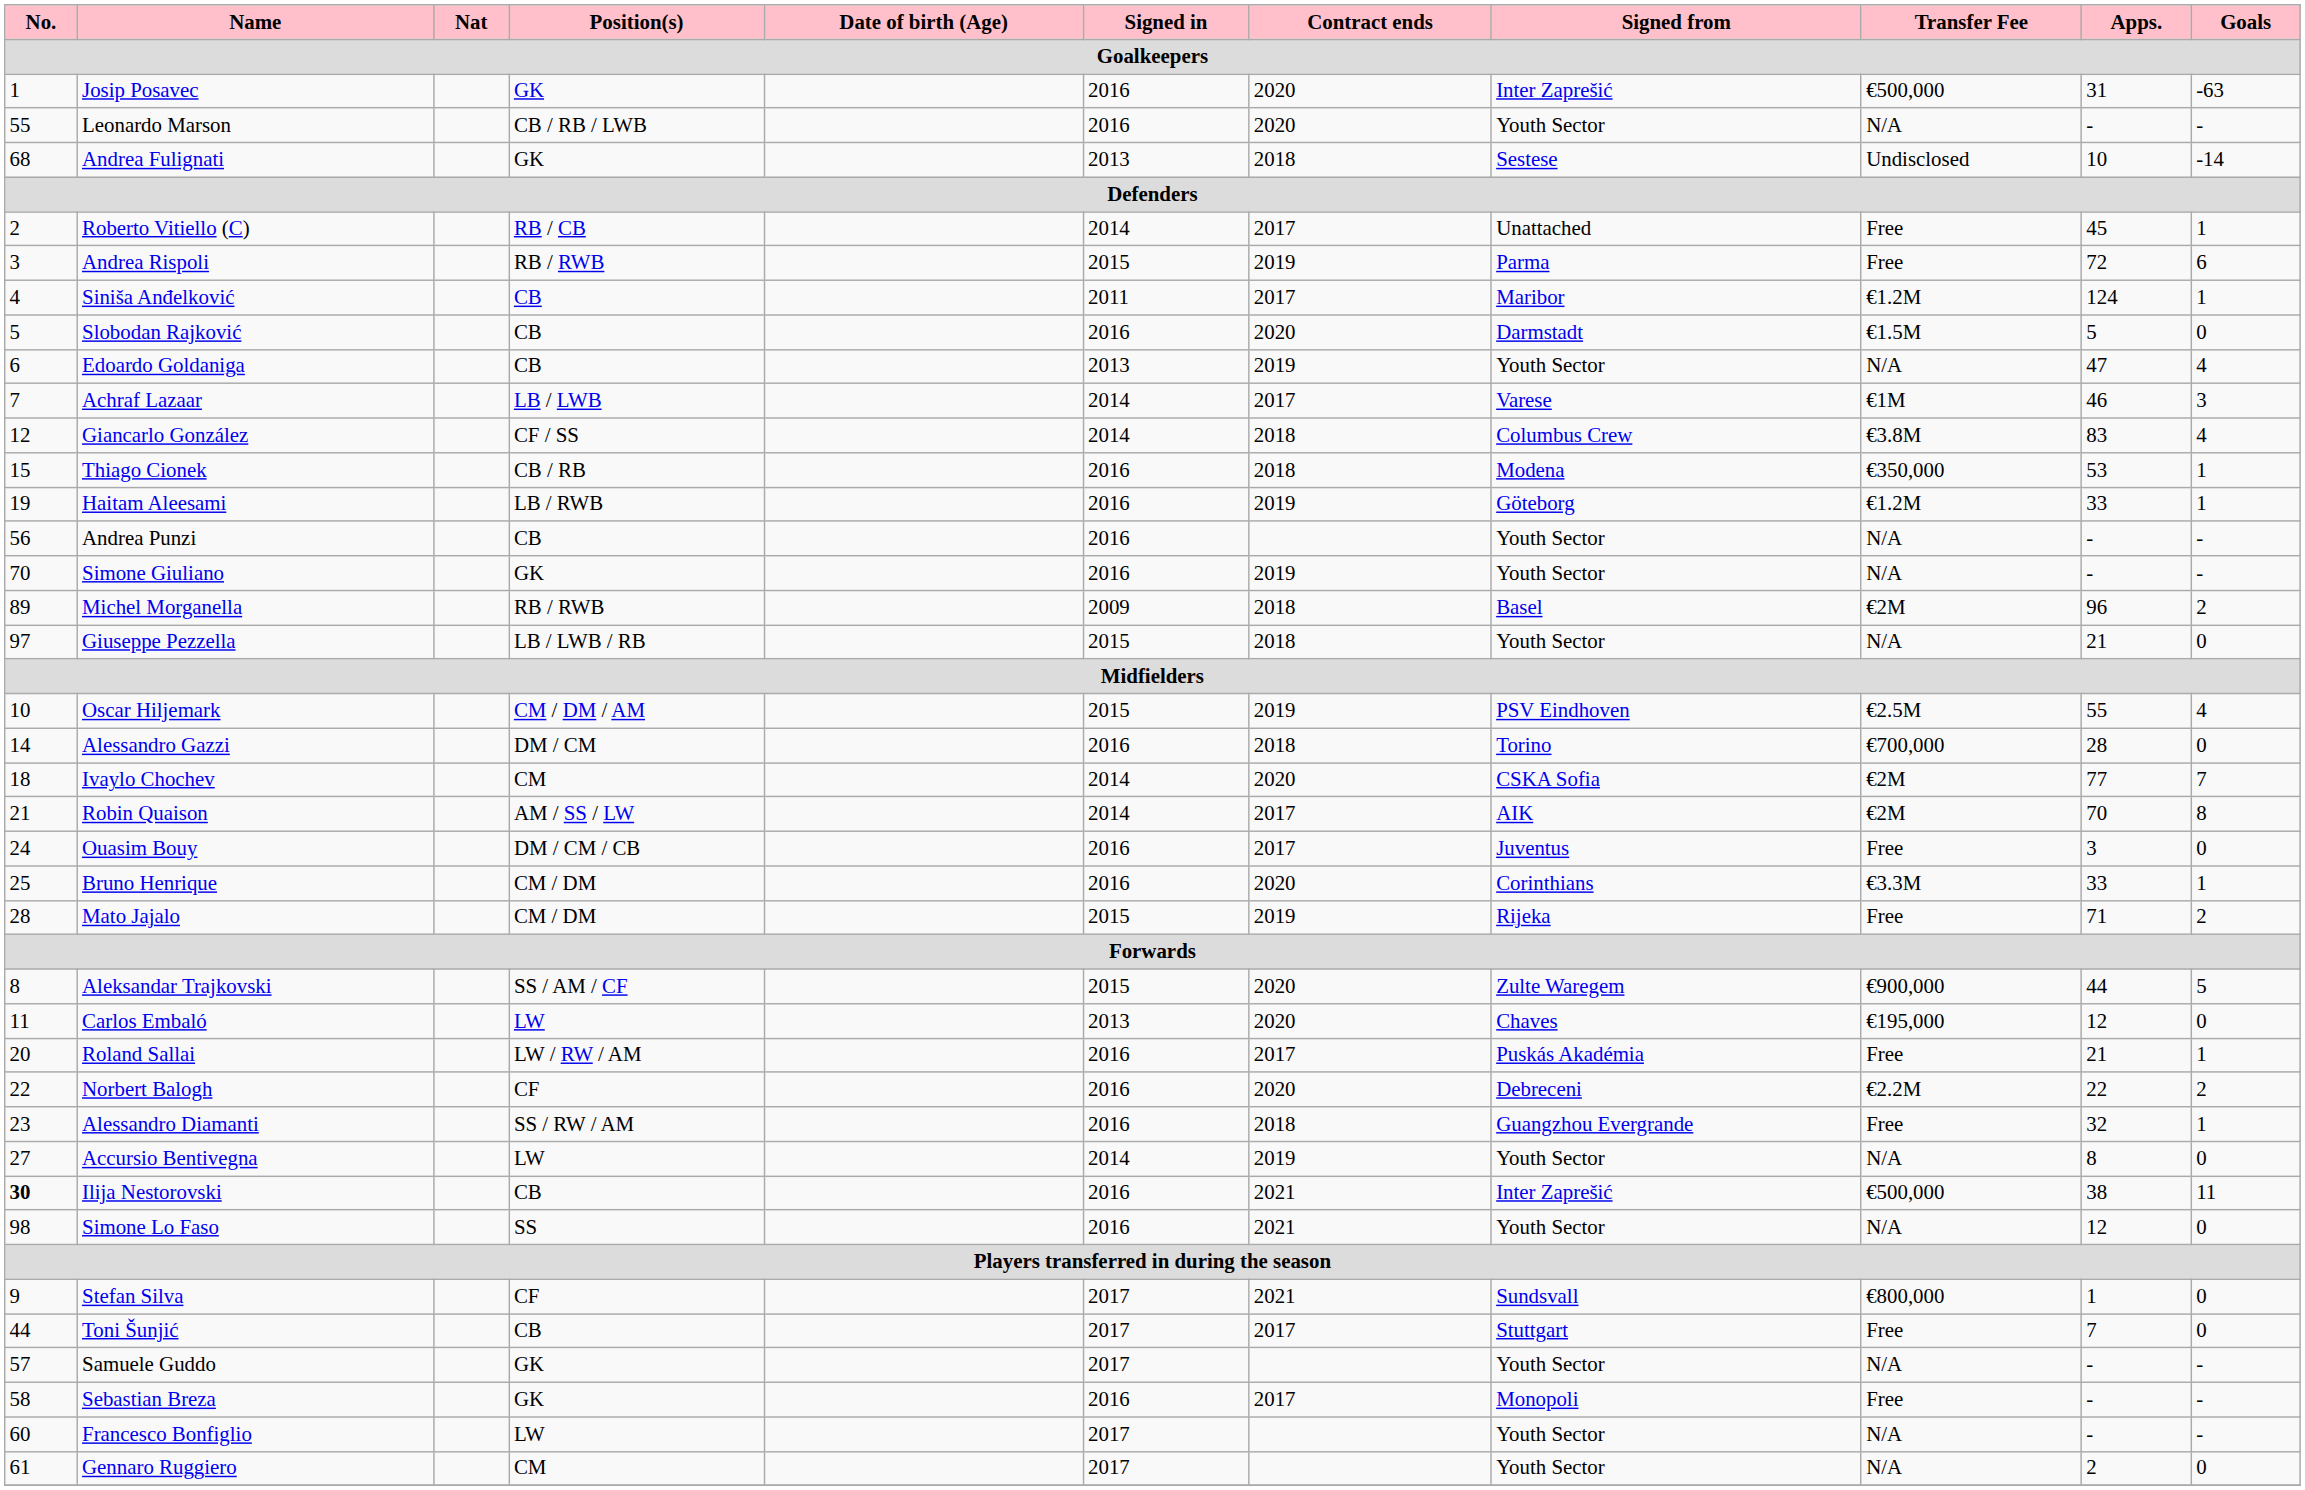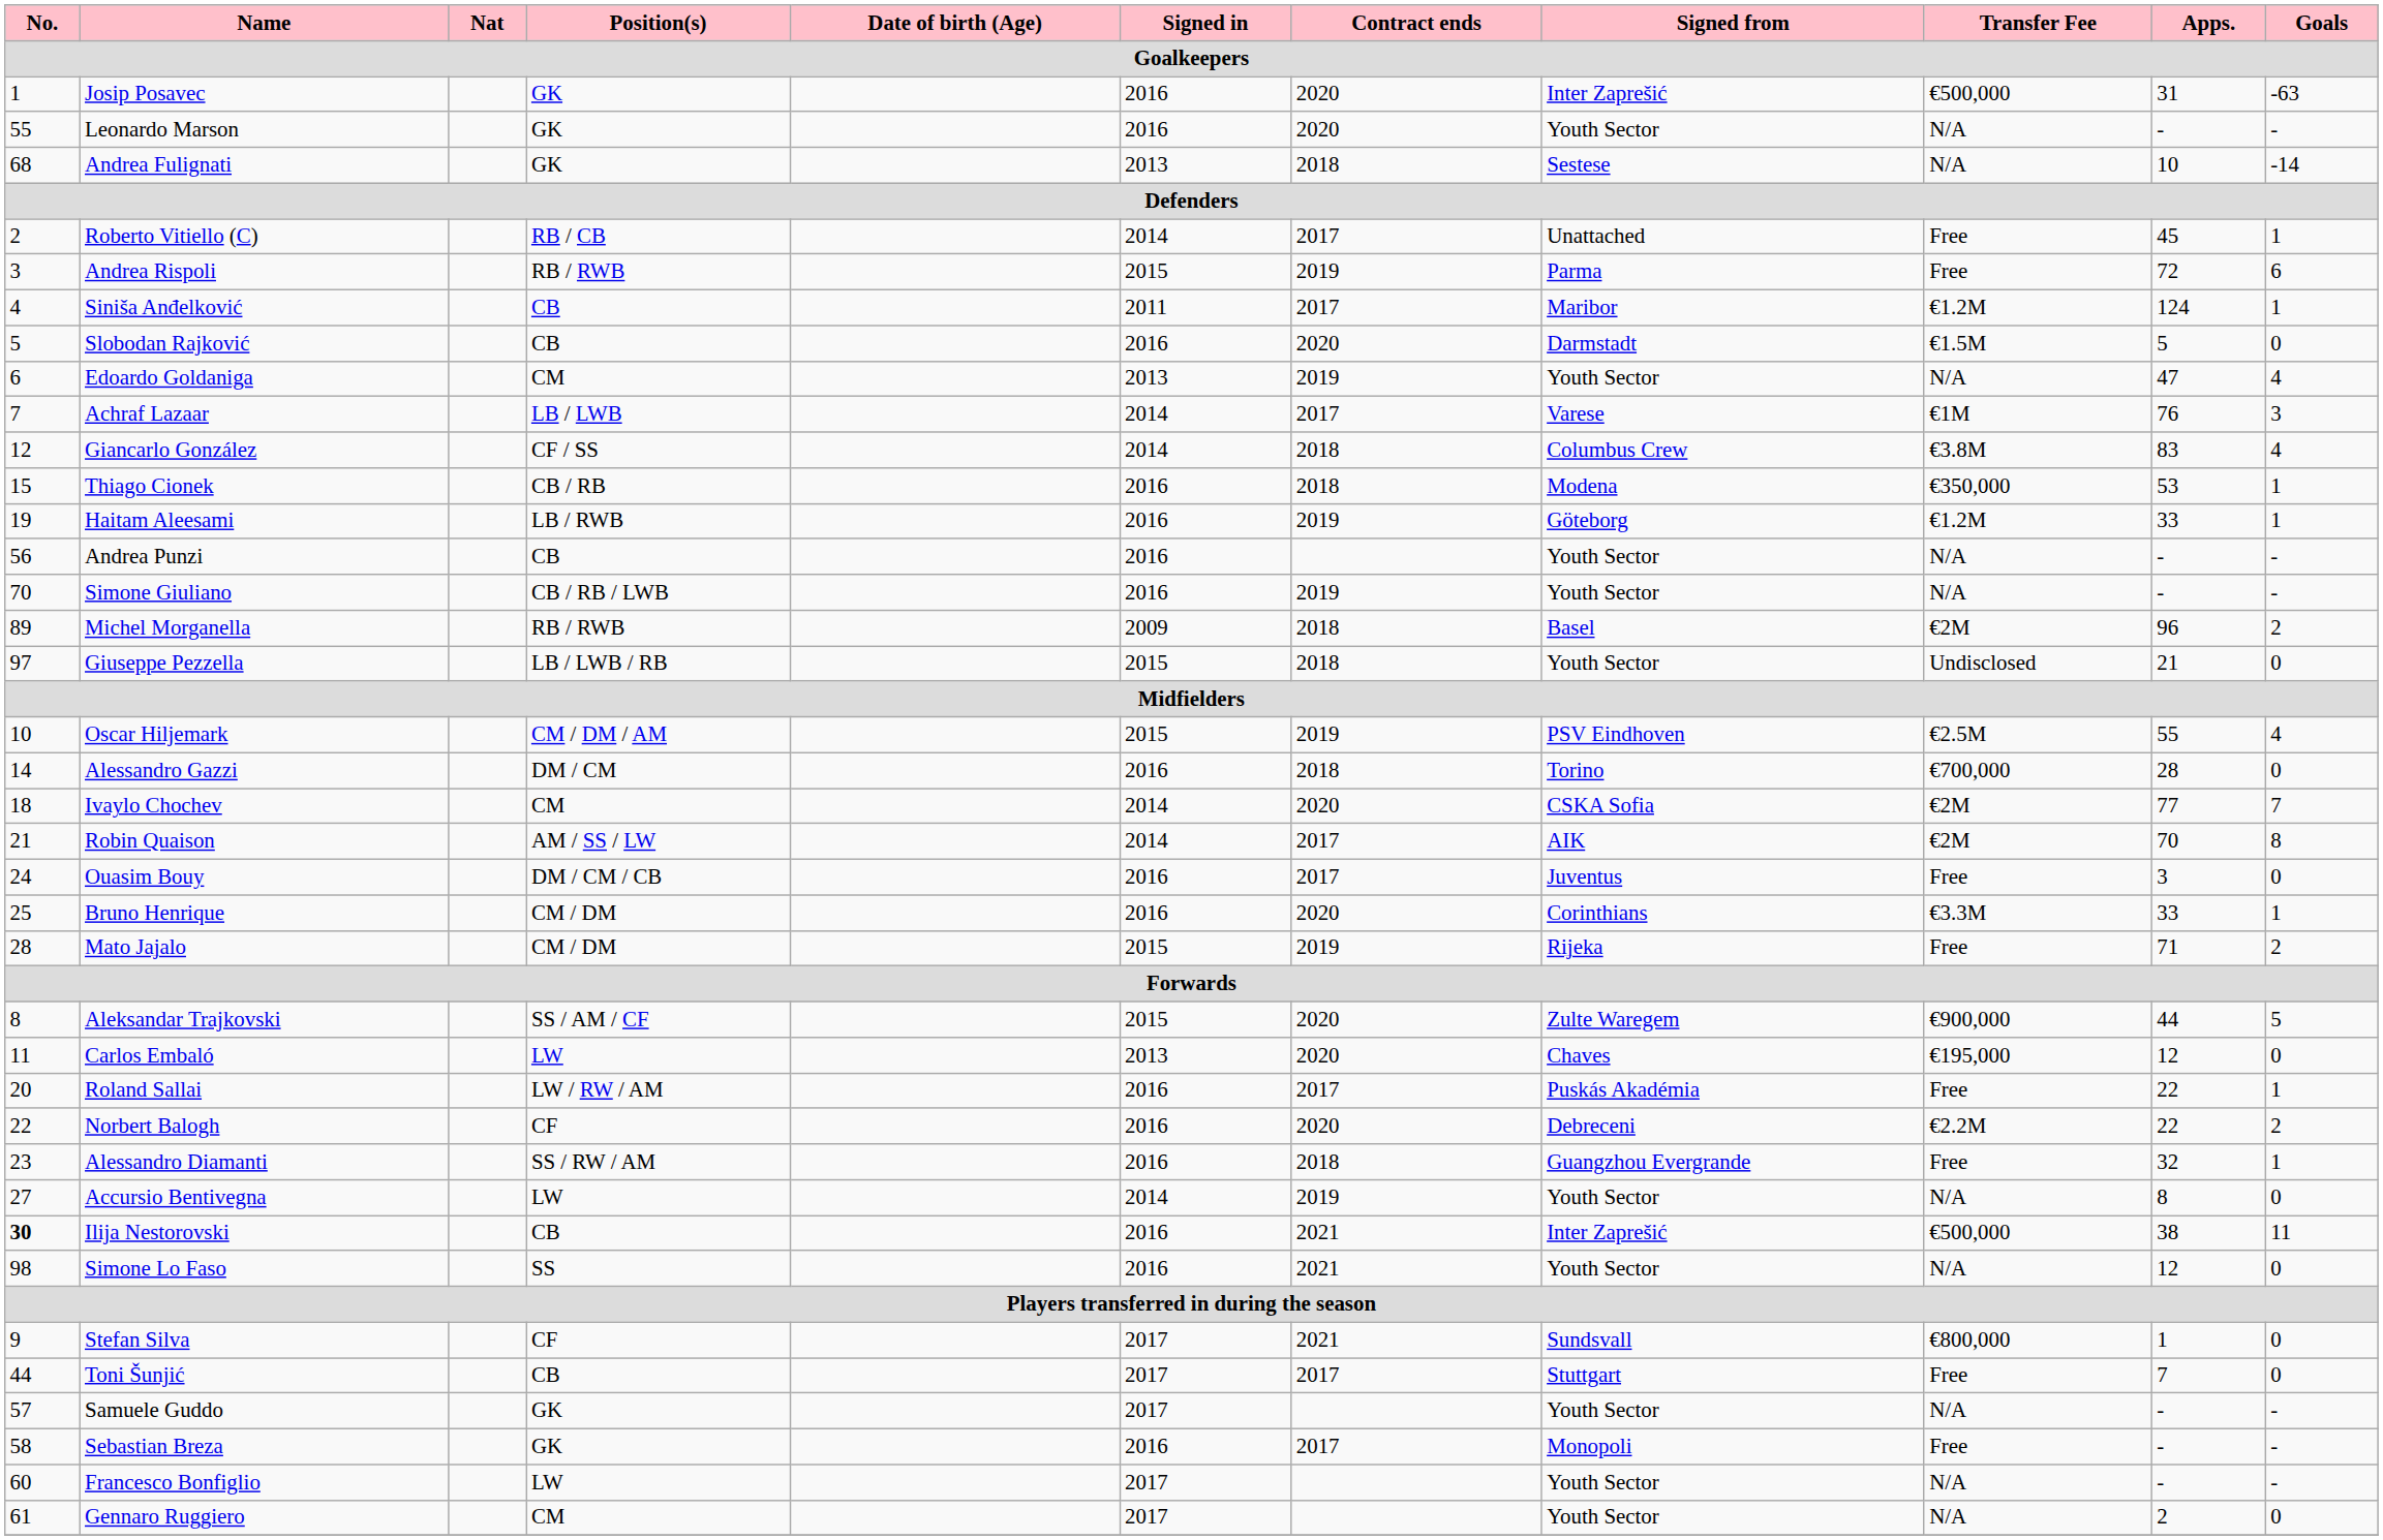Leonardo Marson | Position(s): CB / RB / LWB -> GK
Andrea Fulignati | Transfer Fee: Undisclosed -> N/A
Edoardo Goldaniga | Position(s): CB -> CM
Achraf Lazaar | Apps.: 46 -> 76
Simone Giuliano | Position(s): GK -> CB / RB / LWB
Giuseppe Pezzella | Transfer Fee: N/A -> Undisclosed
Roland Sallai | Apps.: 21 -> 22
